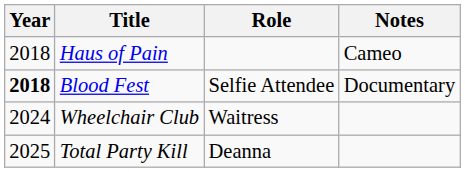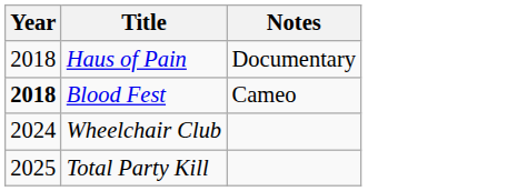- column: Role | Selfie Attendee | Waitress | Deanna
Haus of Pain | Notes: Cameo -> Documentary
Blood Fest | Notes: Documentary -> Cameo
